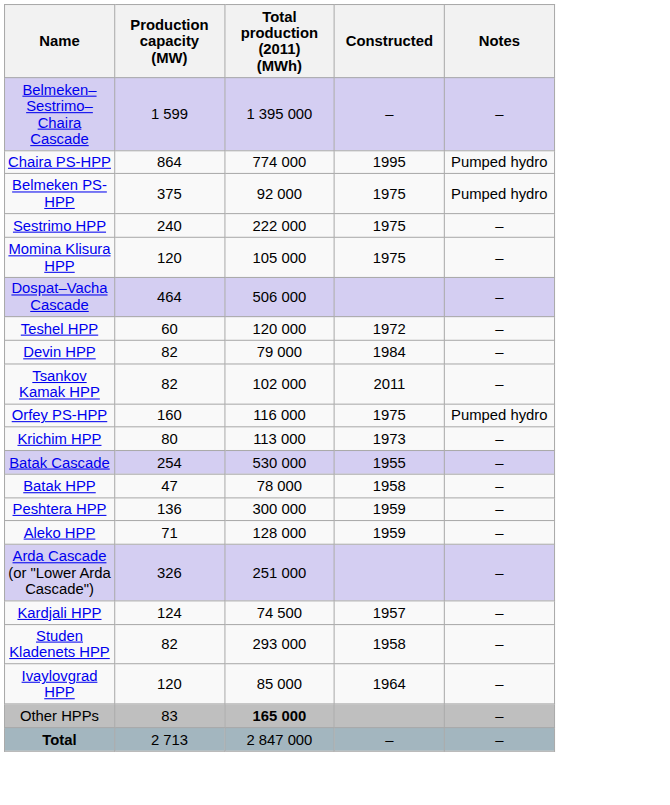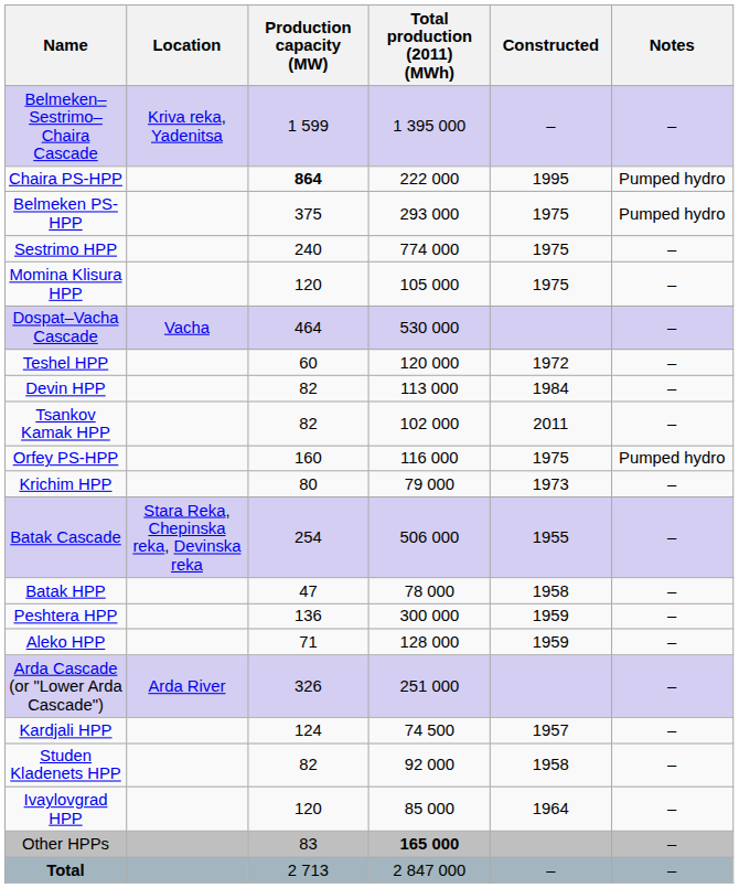+ column: Location | Kriva reka, Yadenitsa | Vacha | Stara Reka, Chepinska reka, Devinska reka | Arda River
Chaira PS-HPP | Production capacity (MW): normal -> bold
Chaira PS-HPP | Total production (2011) (MWh): 774 000 -> 222 000
Belmeken PS-HPP | Total production (2011) (MWh): 92 000 -> 293 000
Sestrimo HPP | Total production (2011) (MWh): 222 000 -> 774 000
Dospat–Vacha Cascade | Total production (2011) (MWh): 506 000 -> 530 000
Devin HPP | Total production (2011) (MWh): 79 000 -> 113 000
Krichim HPP | Total production (2011) (MWh): 113 000 -> 79 000
Batak Cascade | Total production (2011) (MWh): 530 000 -> 506 000
Studen Kladenets HPP | Total production (2011) (MWh): 293 000 -> 92 000
